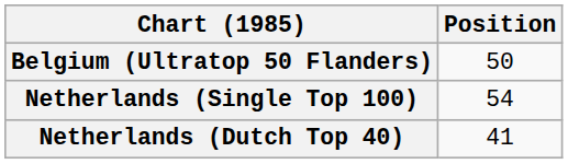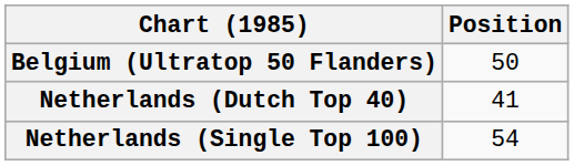rows swapped: Netherlands (Dutch Top 40) <-> Netherlands (Single Top 100)
